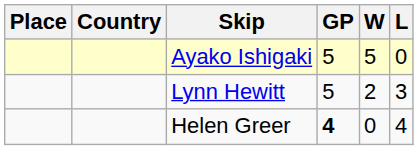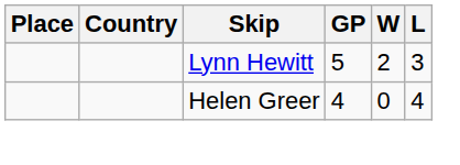- row: Ayako Ishigaki | 5 | 5 | 0
Helen Greer | GP: bold -> normal
